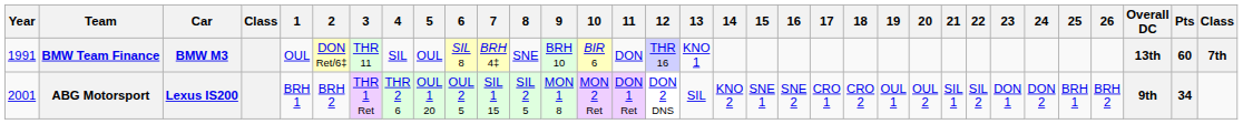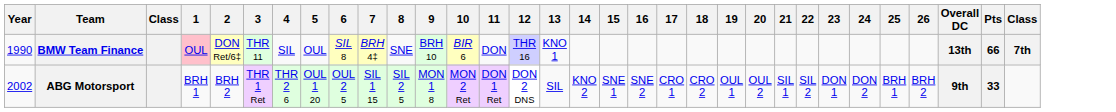- column: Car | BMW M3 | Lexus IS200
BMW Team Finance | Year: 1991 -> 1990
BMW Team Finance | 1: no background -> pink background
BMW Team Finance | Pts: 60 -> 66
ABG Motorsport | Year: 2001 -> 2002
ABG Motorsport | Pts: 34 -> 33
